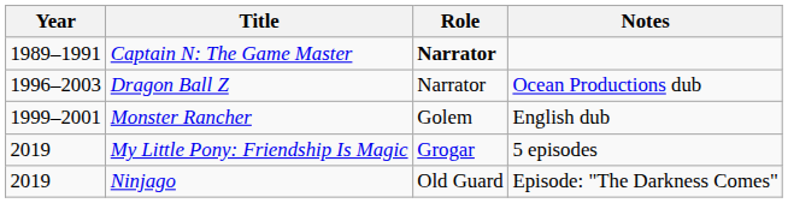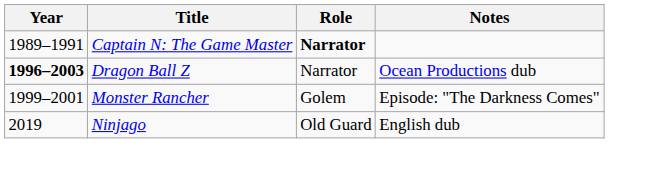Dragon Ball Z | Year: normal -> bold
Monster Rancher | Notes: English dub -> Episode: "The Darkness Comes"
- row: 2019 | My Little Pony: Friendship Is Magic | Grogar | 5 episodes
Ninjago | Notes: Episode: "The Darkness Comes" -> English dub
